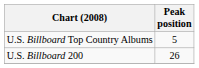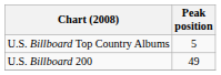U.S. Billboard 200 | Peak position: 26 -> 49
